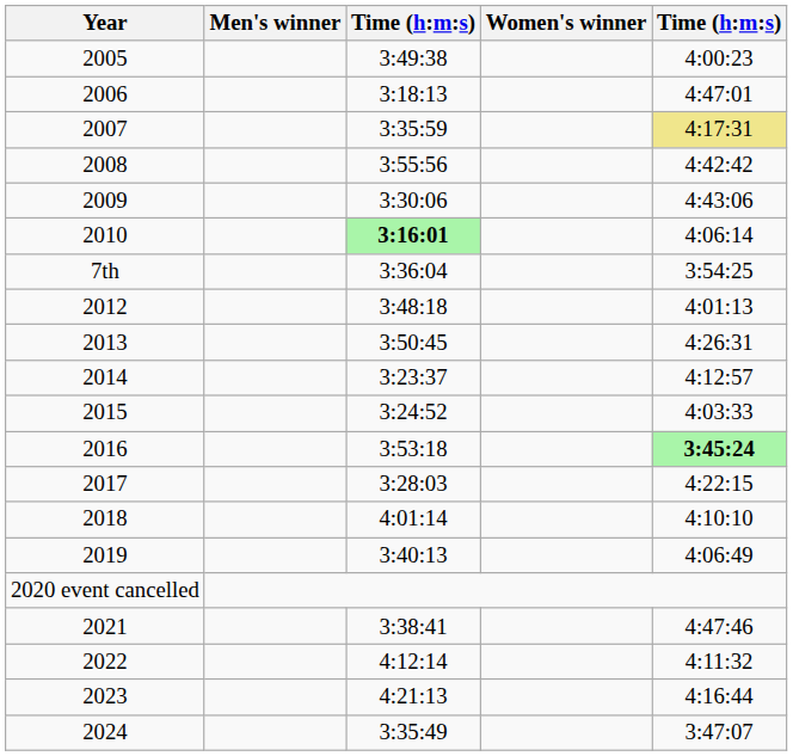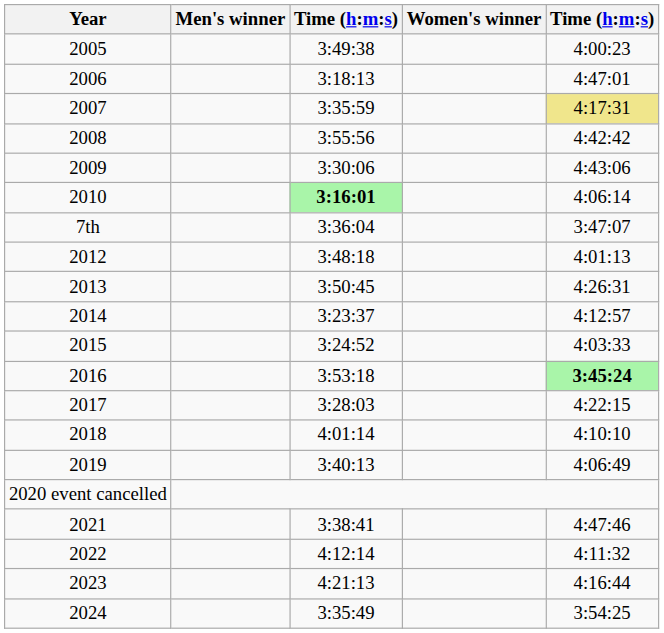7th | column 5: 3:54:25 -> 3:47:07
2024 | column 5: 3:47:07 -> 3:54:25
